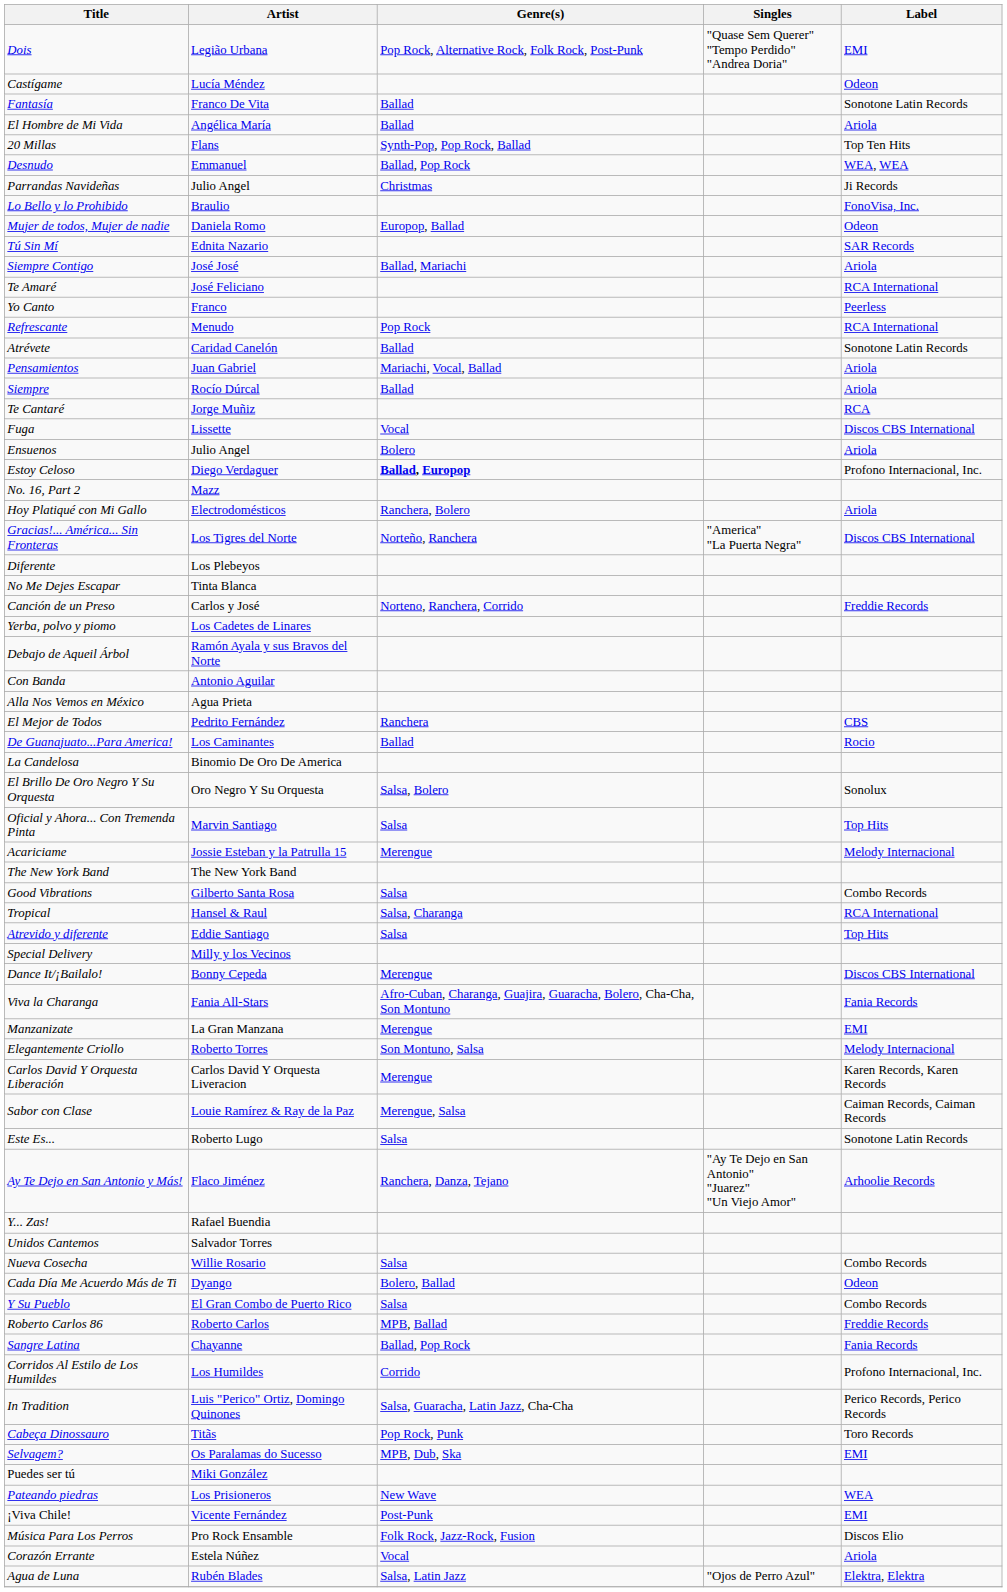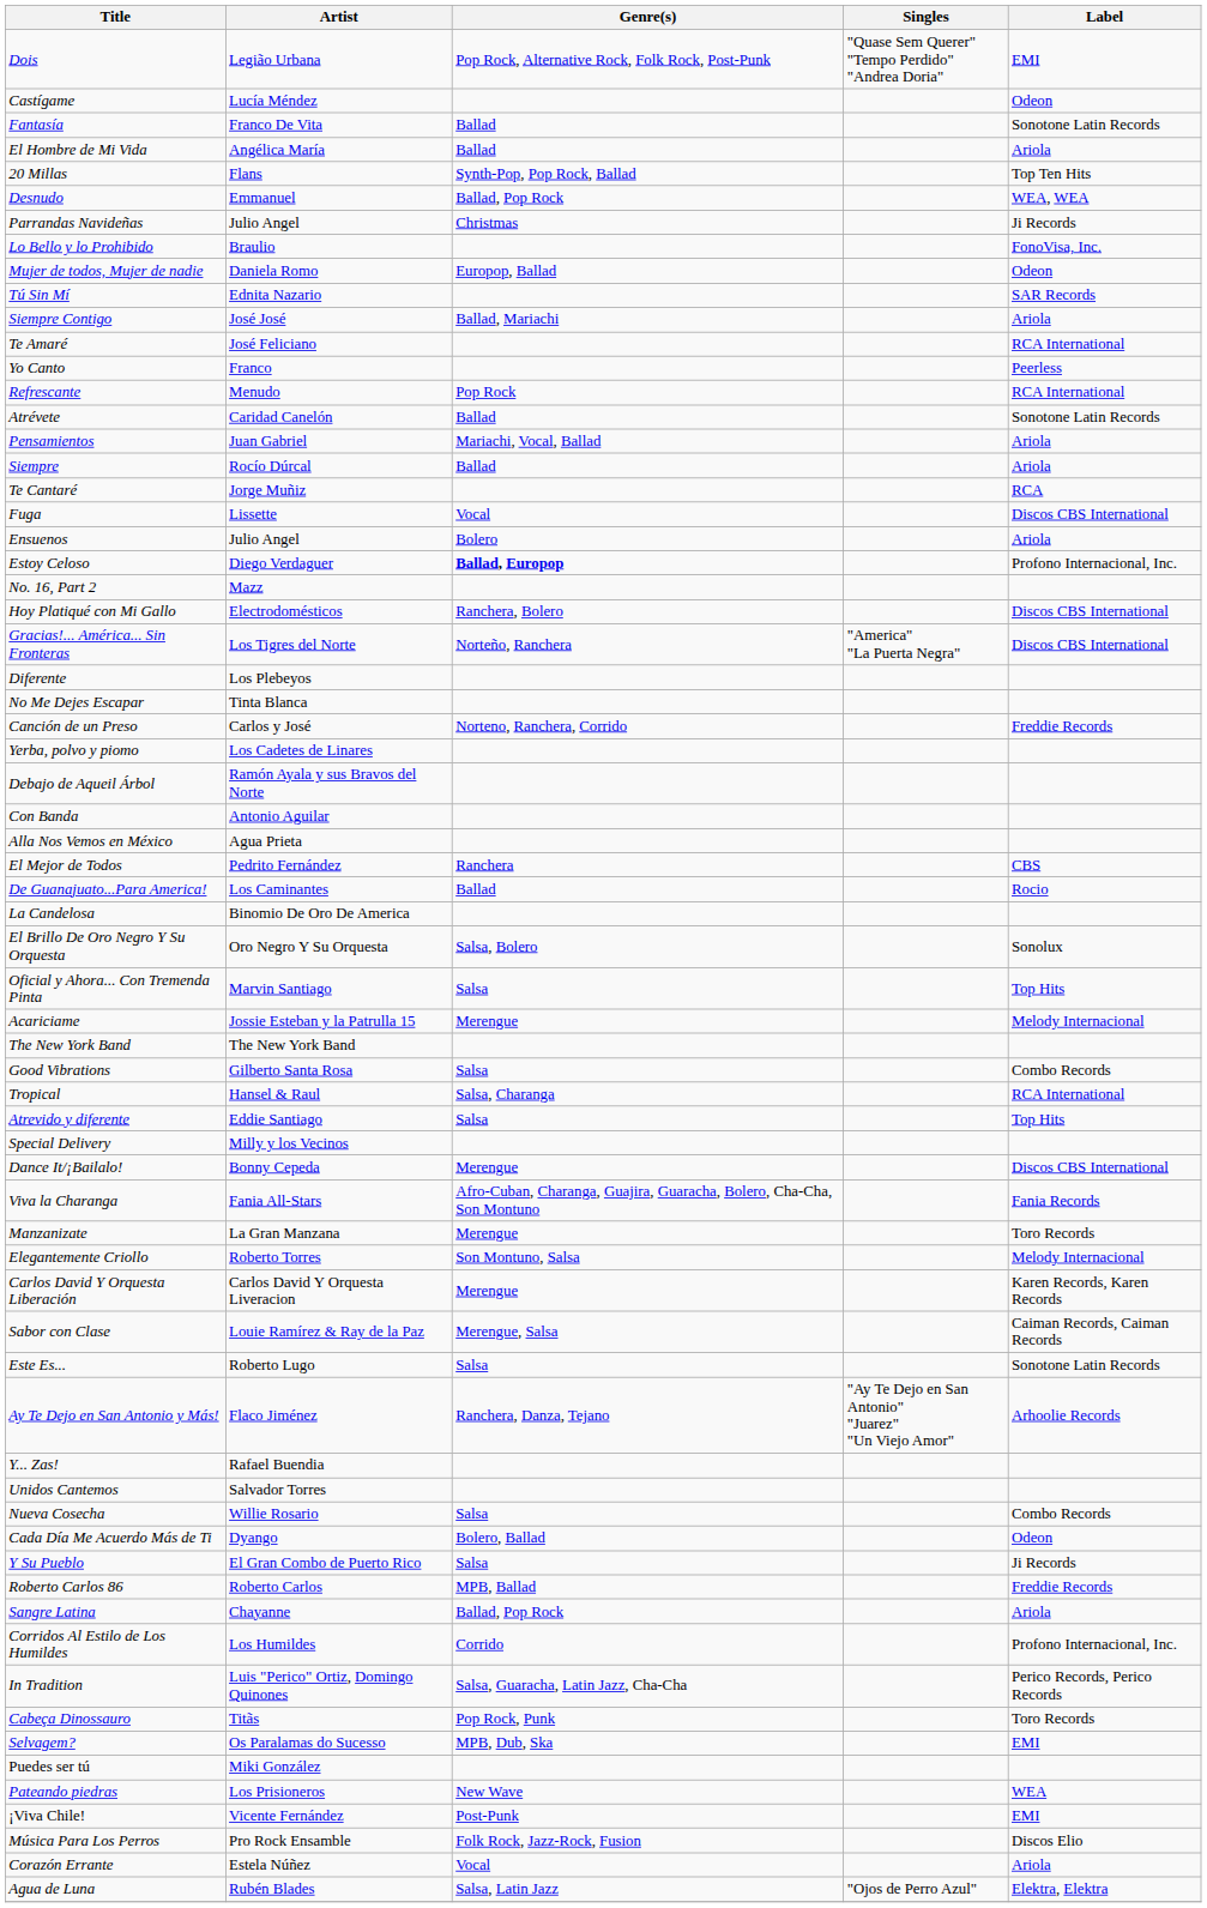Hoy Platiqué con Mi Gallo | Label: Ariola -> Discos CBS International
Manzanizate | Label: EMI -> Toro Records
Y Su Pueblo | Label: Combo Records -> Ji Records
Sangre Latina | Label: Fania Records -> Ariola
